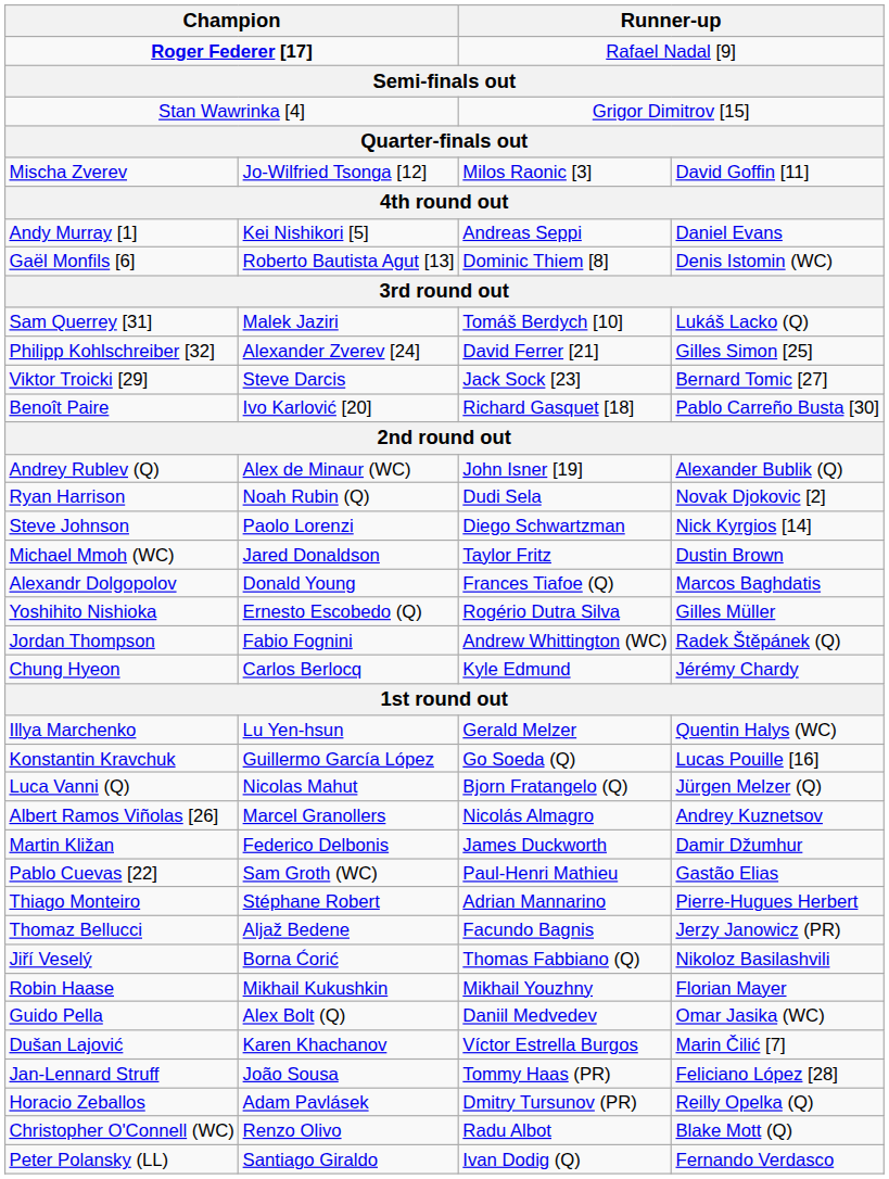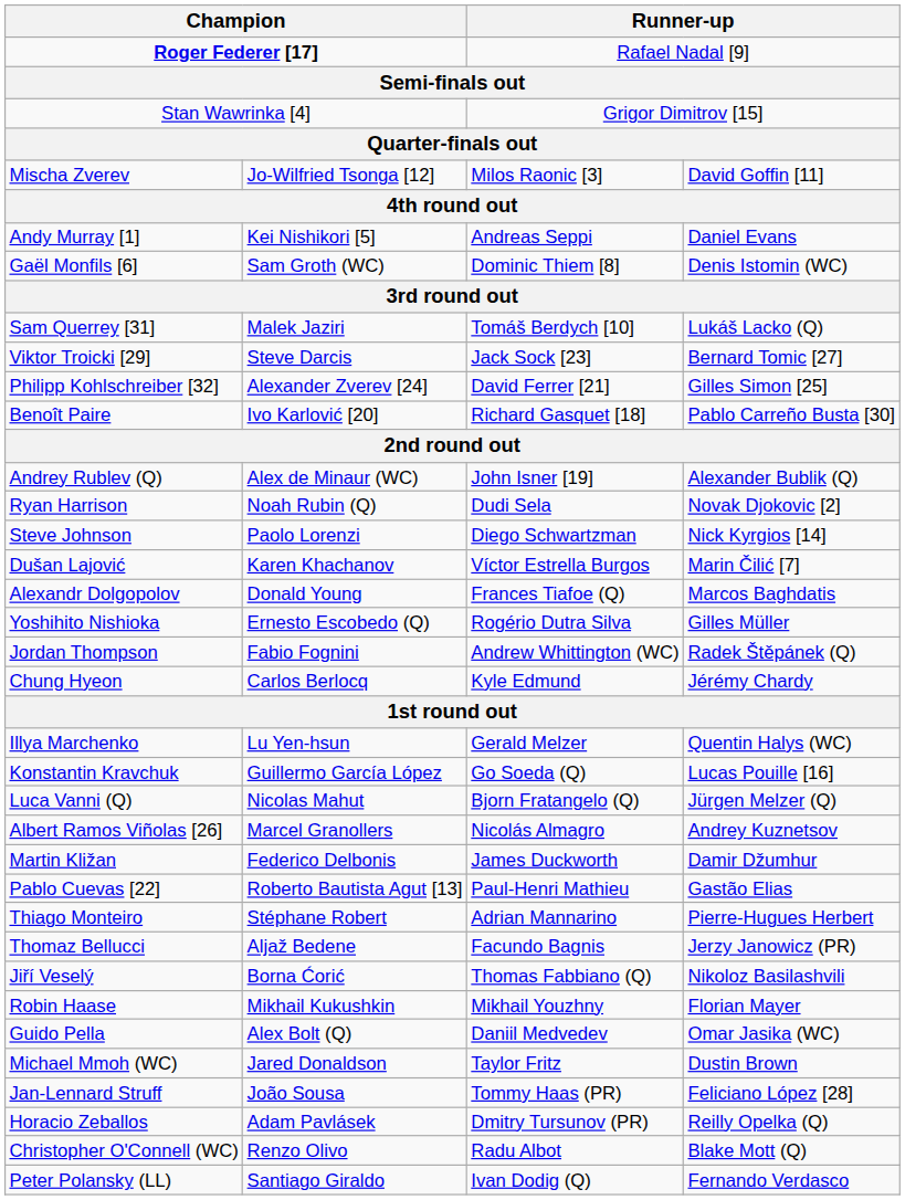Gaël Monfils [6] | column 2: Roberto Bautista Agut [13] -> Sam Groth (WC)
rows swapped: Viktor Troicki [29] <-> Philipp Kohlschreiber [32]
rows swapped: Dušan Lajović <-> Michael Mmoh (WC)
Pablo Cuevas [22] | column 2: Sam Groth (WC) -> Roberto Bautista Agut [13]
